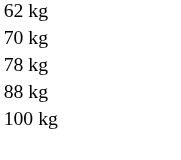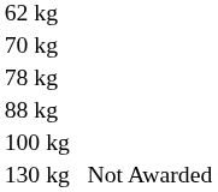+ row: 130 kg | Not Awarded
